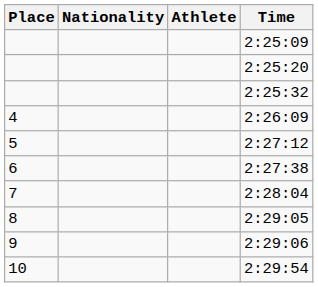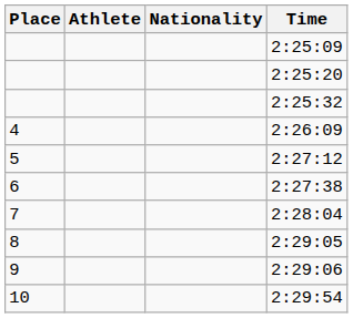columns swapped: Athlete <-> Nationality
